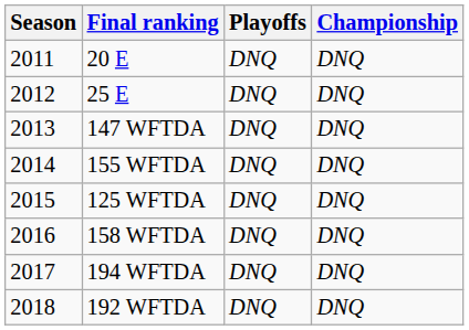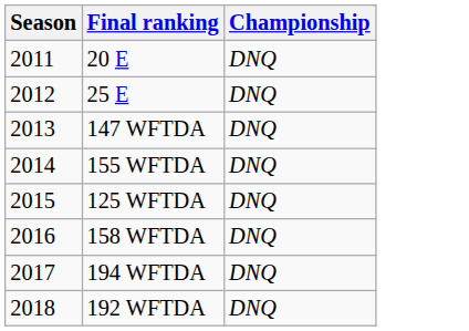- column: Playoffs | DNQ | DNQ | DNQ | DNQ | DNQ | DNQ | DNQ | DNQ
